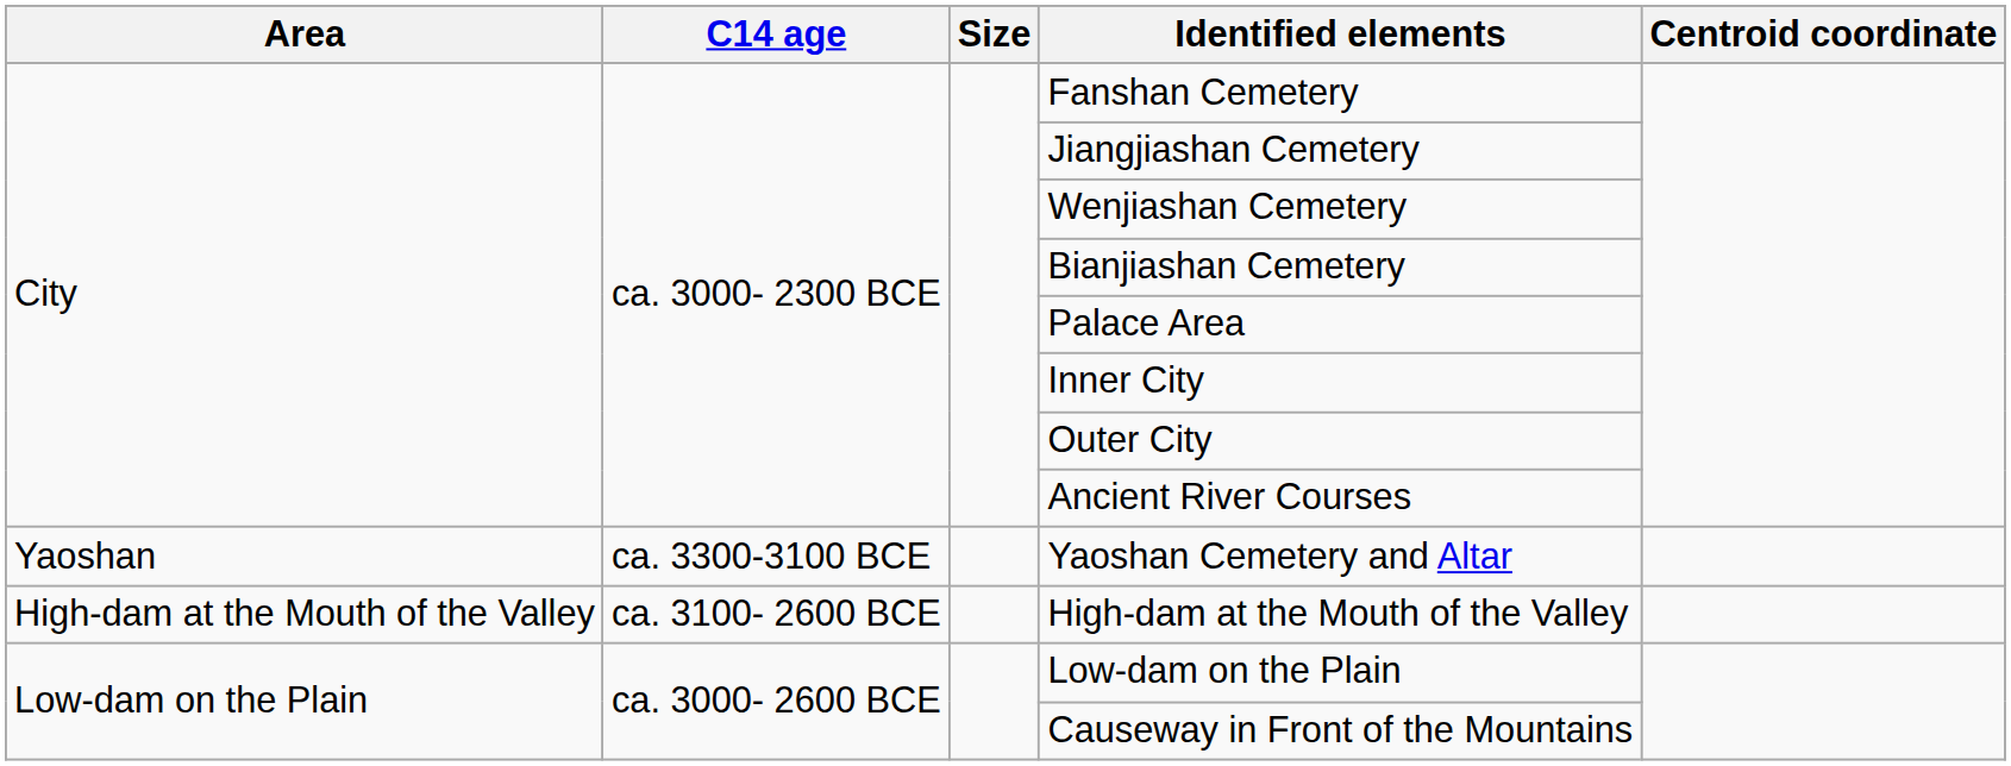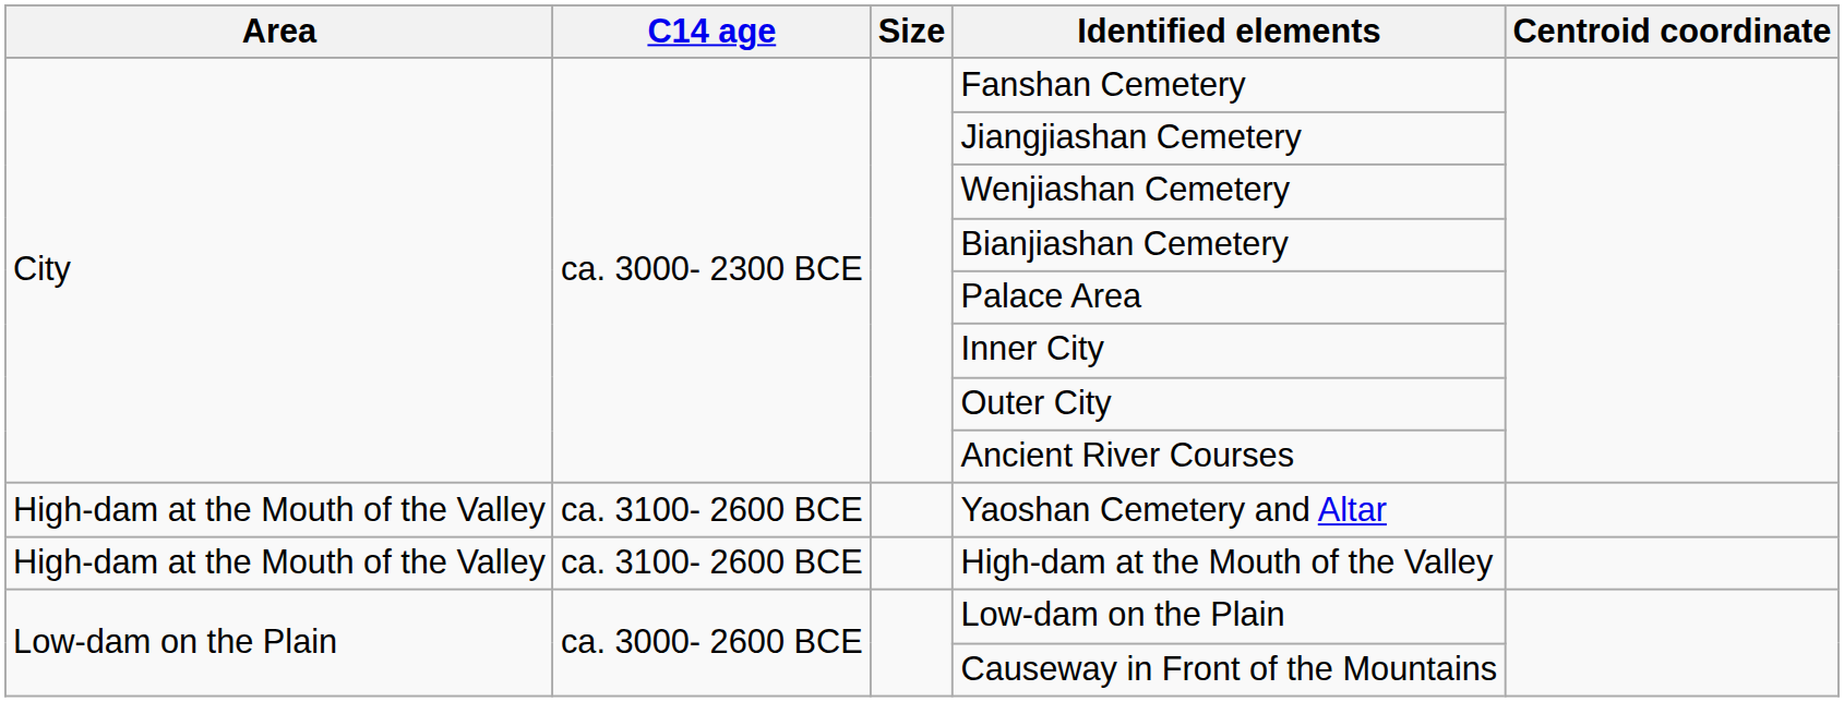Yaoshan Cemetery and Altar | Area: Yaoshan -> High-dam at the Mouth of the Valley
Yaoshan Cemetery and Altar | C14 age: ca. 3300-3100 BCE -> ca. 3100- 2600 BCE
